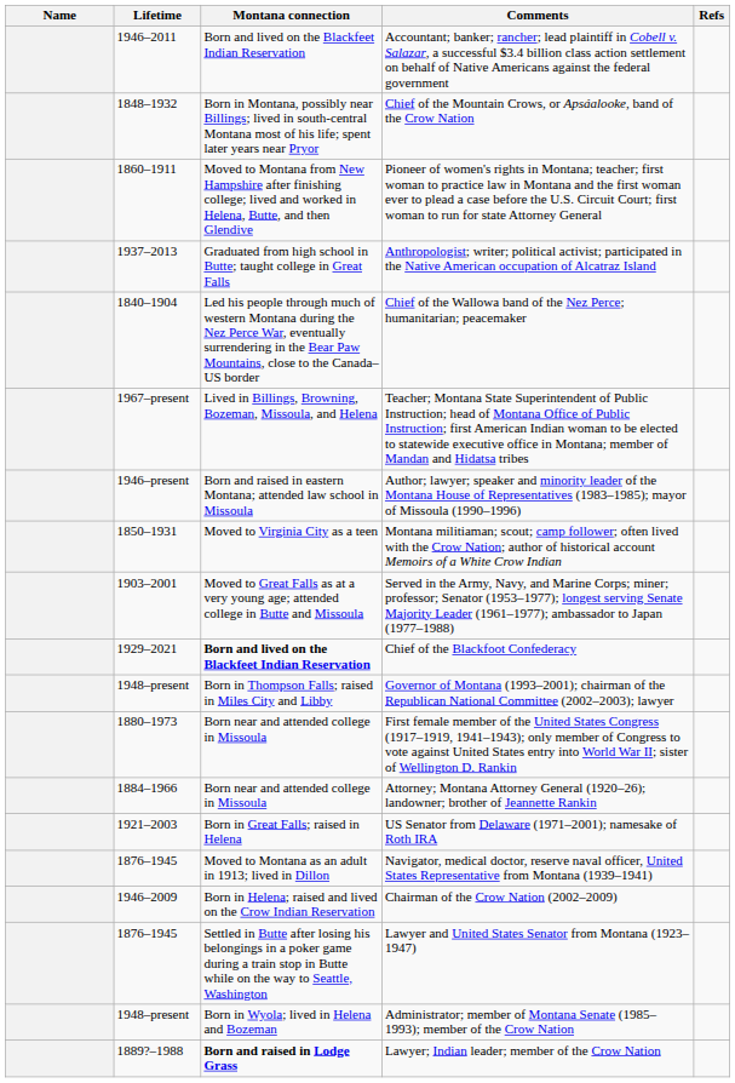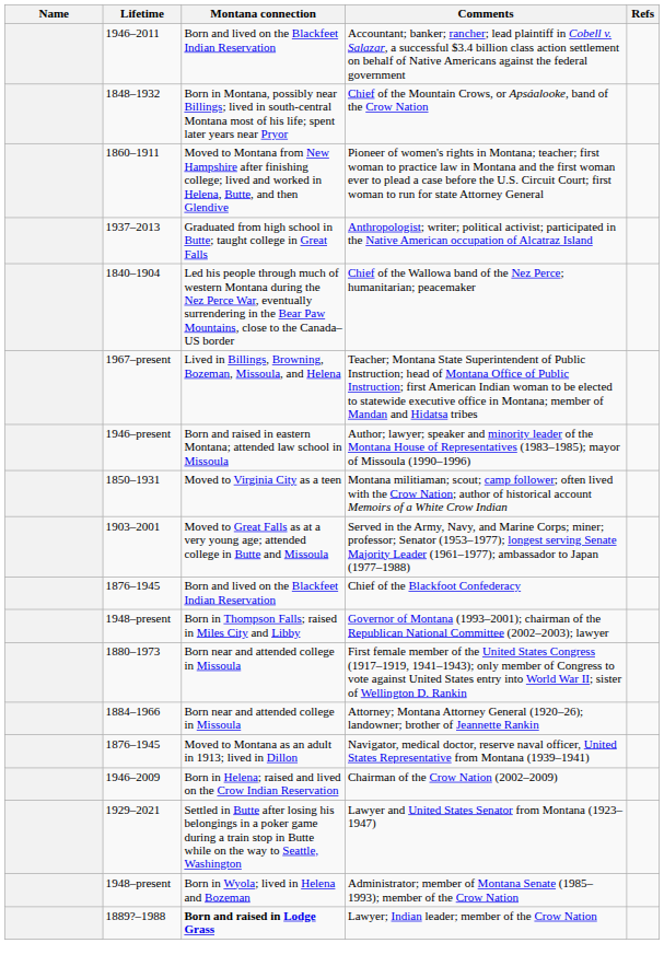Chief of the Blackfoot Confederacy | Lifetime: 1929–2021 -> 1876–1945
Chief of the Blackfoot Confederacy | Montana connection: bold -> normal
- row: 1921–2003 | Born in Great Falls; raised in Helena | US Senator from Delaware (1971–2001); namesake of Roth IRA
Lawyer and United States Senator from Montana (1923–1947) | Lifetime: 1876–1945 -> 1929–2021
